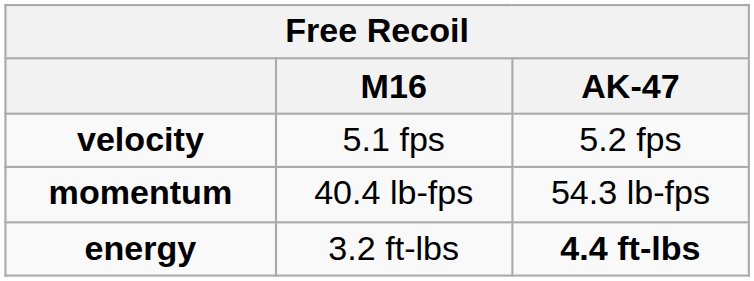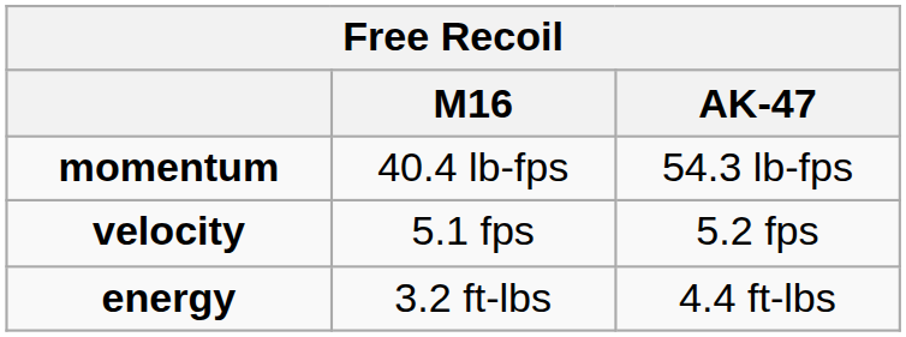rows swapped: momentum <-> velocity
energy | AK-47: bold -> normal
